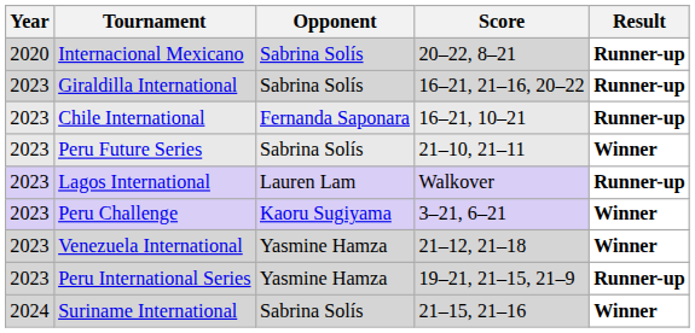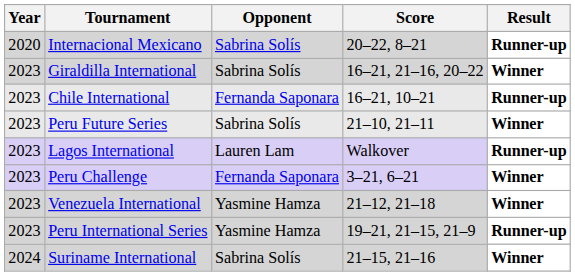Giraldilla International | Result: Runner-up -> Winner
Peru Challenge | Opponent: Kaoru Sugiyama -> Fernanda Saponara
